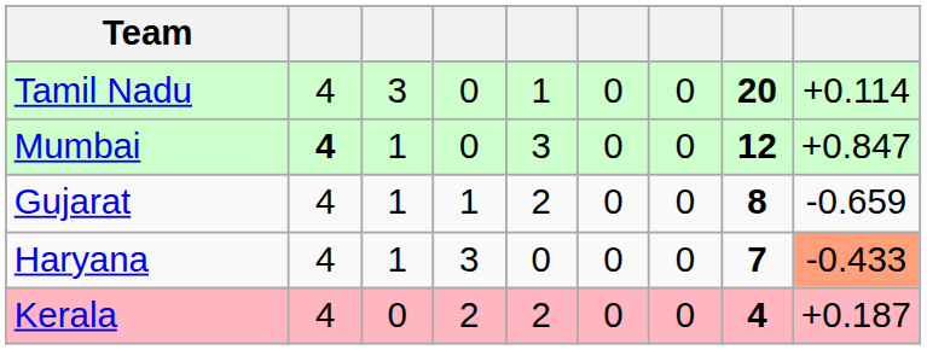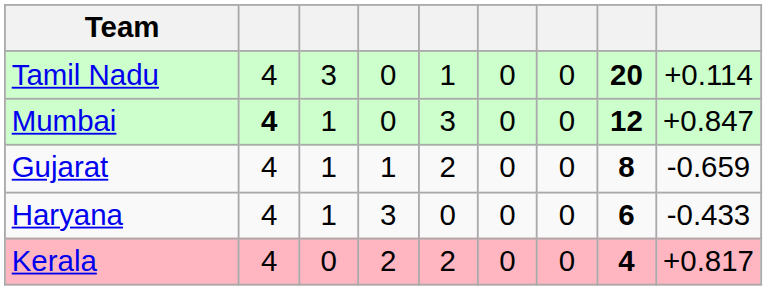Haryana | column 8: 7 -> 6
Haryana | column 9: lightsalmon background -> no background
Kerala | column 9: +0.187 -> +0.817
